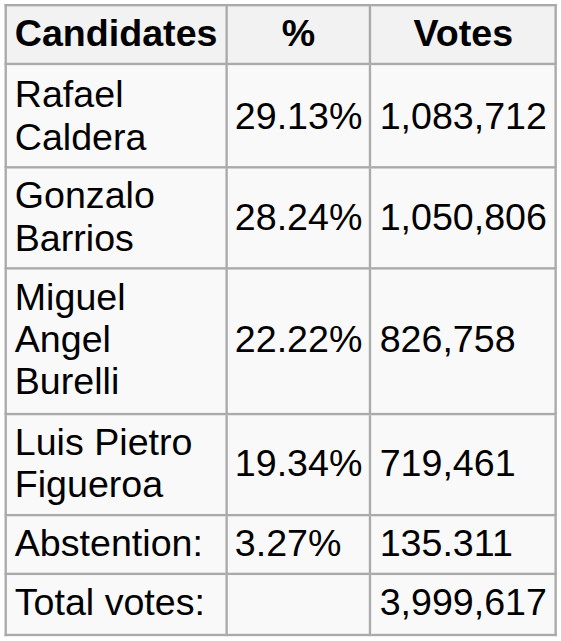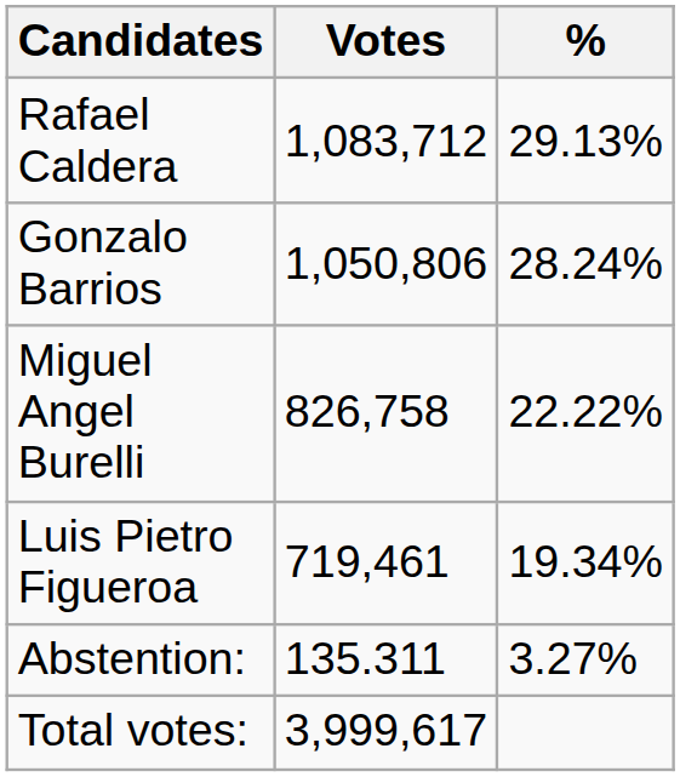columns swapped: Votes <-> %
